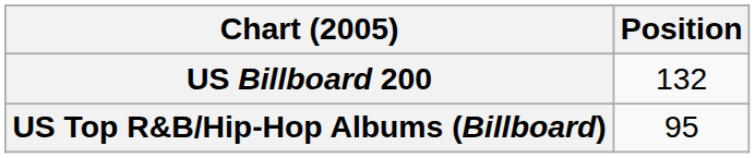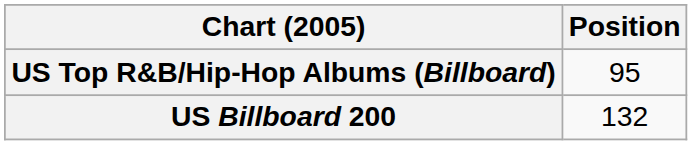rows swapped: US Billboard 200 <-> US Top R&B/Hip-Hop Albums (Billboard)
